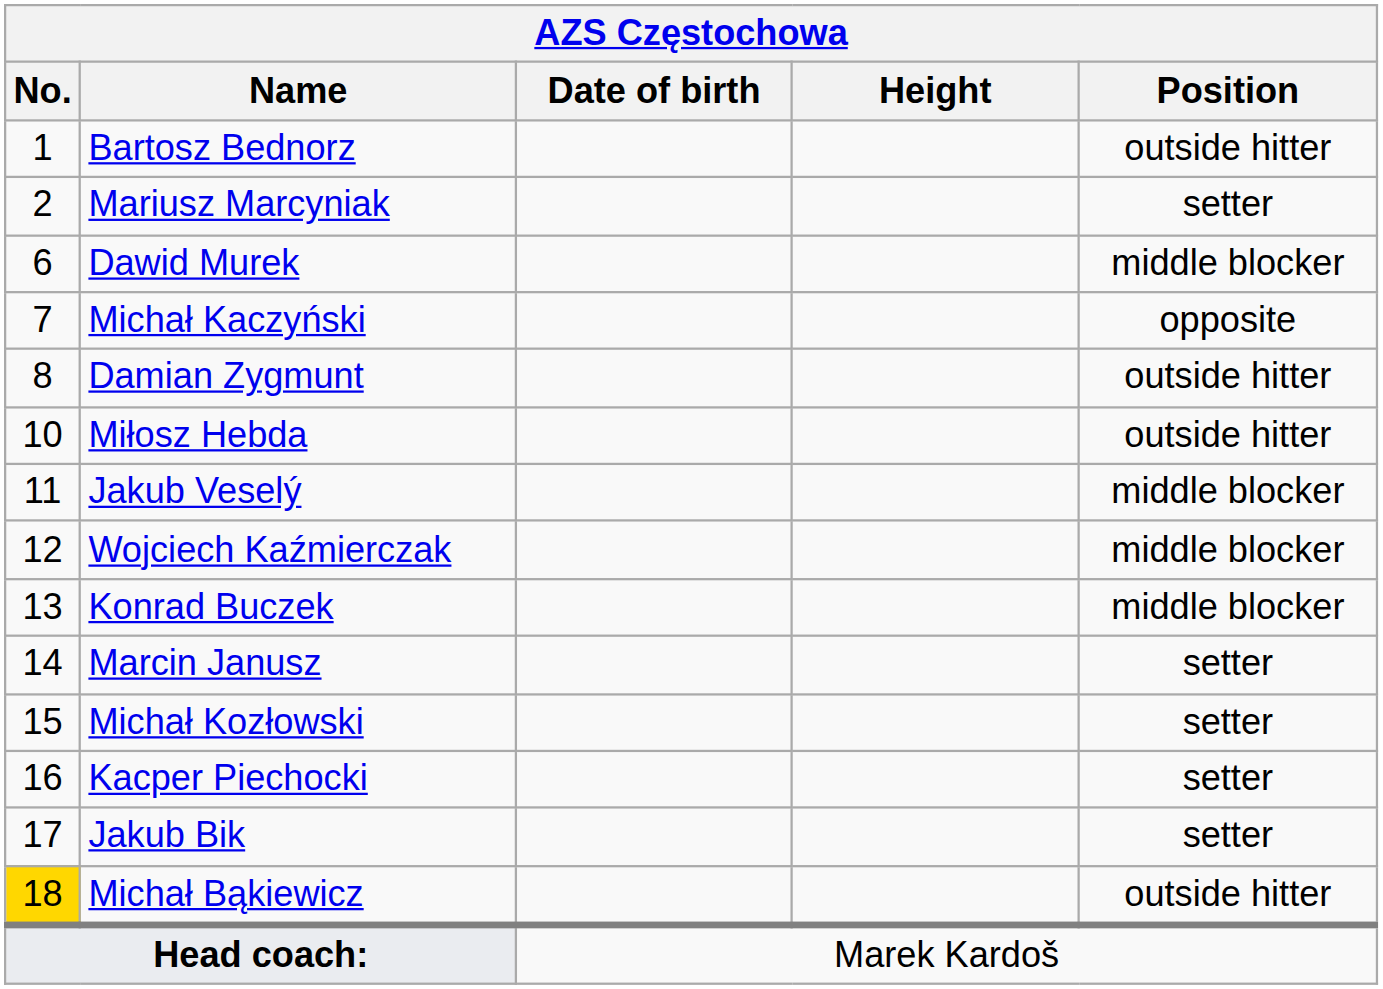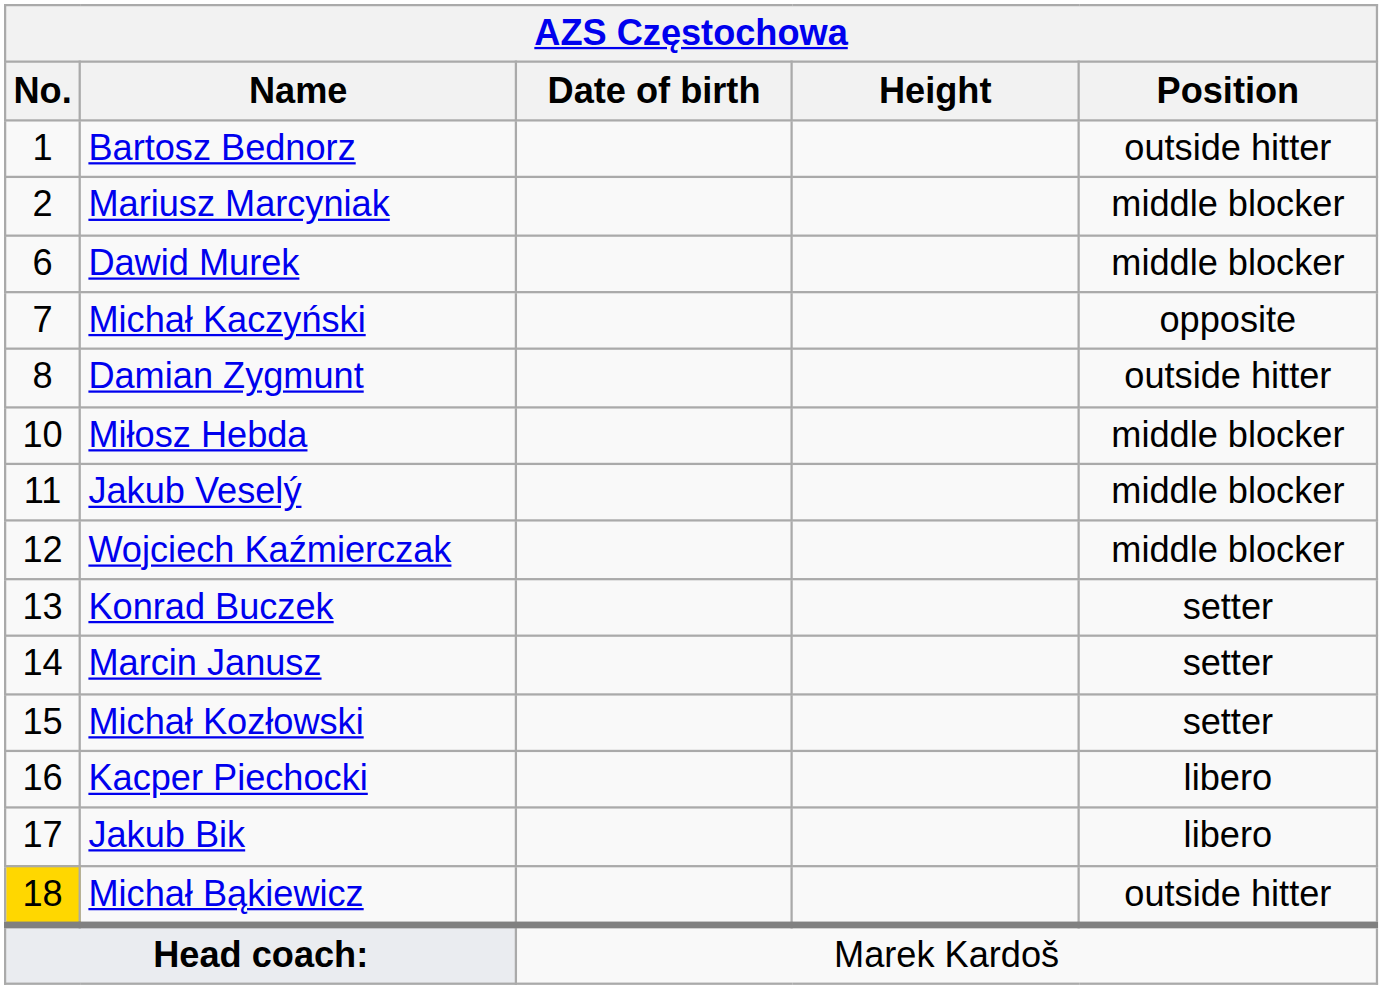Mariusz Marcyniak | Position: setter -> middle blocker
Miłosz Hebda | Position: outside hitter -> middle blocker
Konrad Buczek | Position: middle blocker -> setter
Kacper Piechocki | Position: setter -> libero
Jakub Bik | Position: setter -> libero
